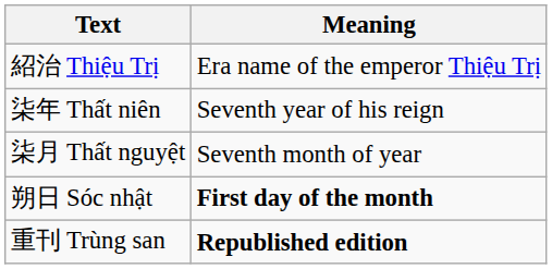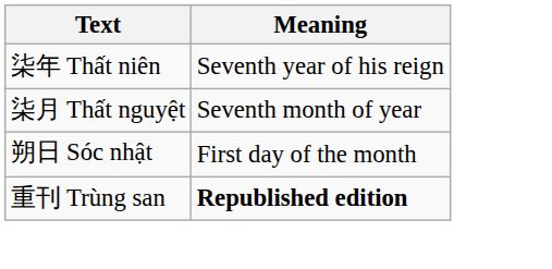- row: 紹治 Thiệu Trị | Era name of the emperor Thiệu Trị
朔日 Sóc nhật | Meaning: bold -> normal
